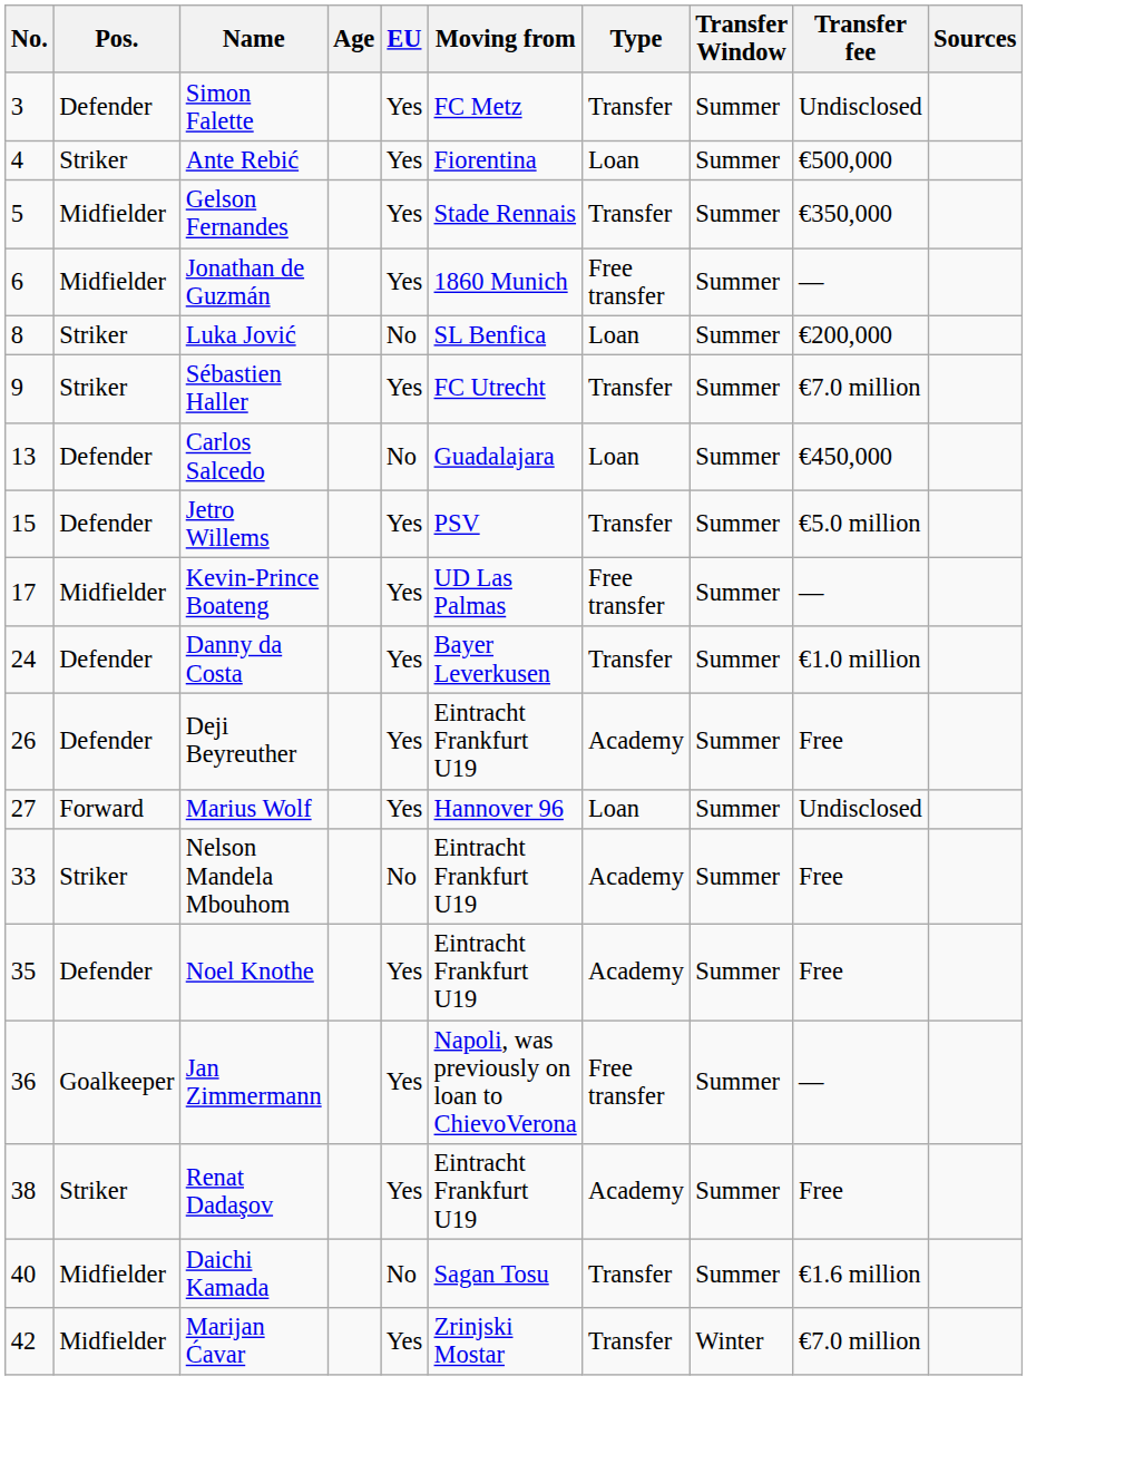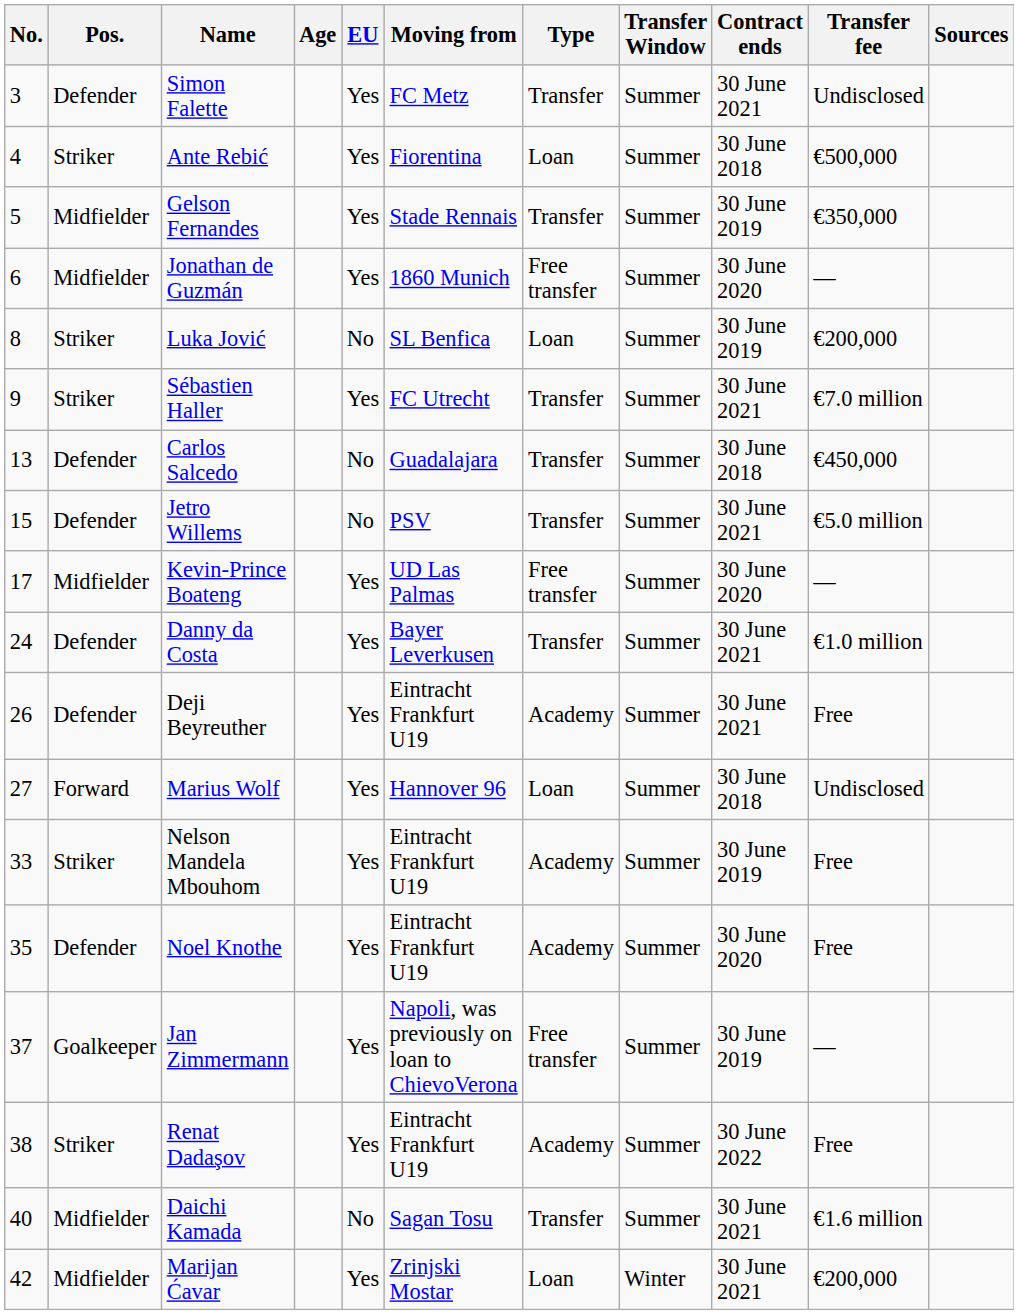+ column: Contract ends | 30 June 2021 | 30 June 2018 | 30 June 2019 | 30 June 2020 | 30 June 2019 | 30 June 2021 | 30 June 2018 | 30 June 2021 | 30 June 2020 | 30 June 2021 | 30 June 2021 | 30 June 2018 | 30 June 2019 | 30 June 2020 | 30 June 2019 | 30 June 2022 | 30 June 2021 | 30 June 2021
Carlos Salcedo | Type: Loan -> Transfer
Jetro Willems | EU: Yes -> No
Nelson Mandela Mbouhom | EU: No -> Yes
Jan Zimmermann | No.: 36 -> 37
Marijan Ćavar | Type: Transfer -> Loan
Marijan Ćavar | Transfer fee: €7.0 million -> €200,000
